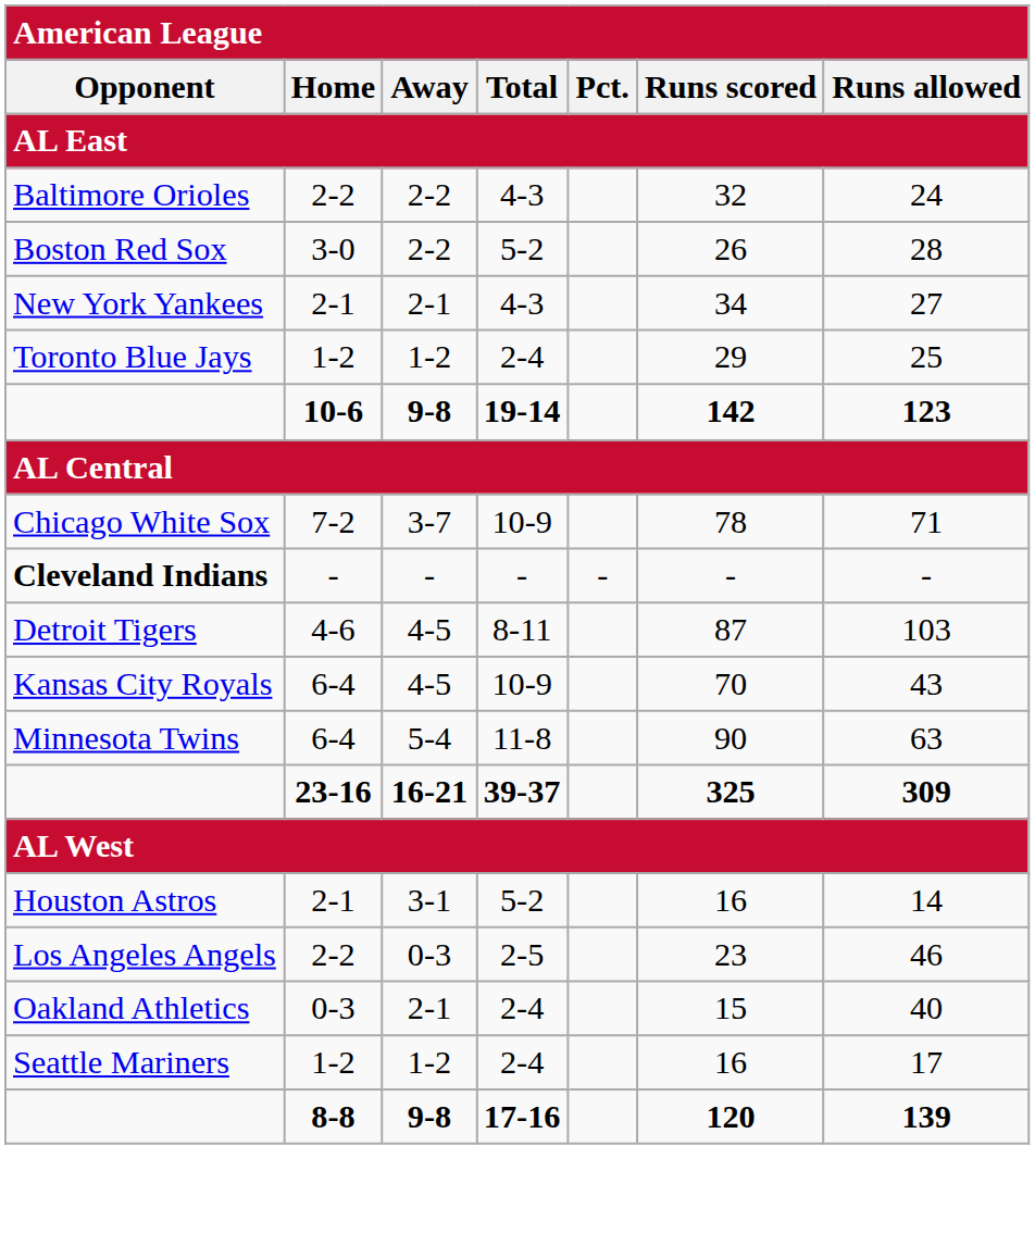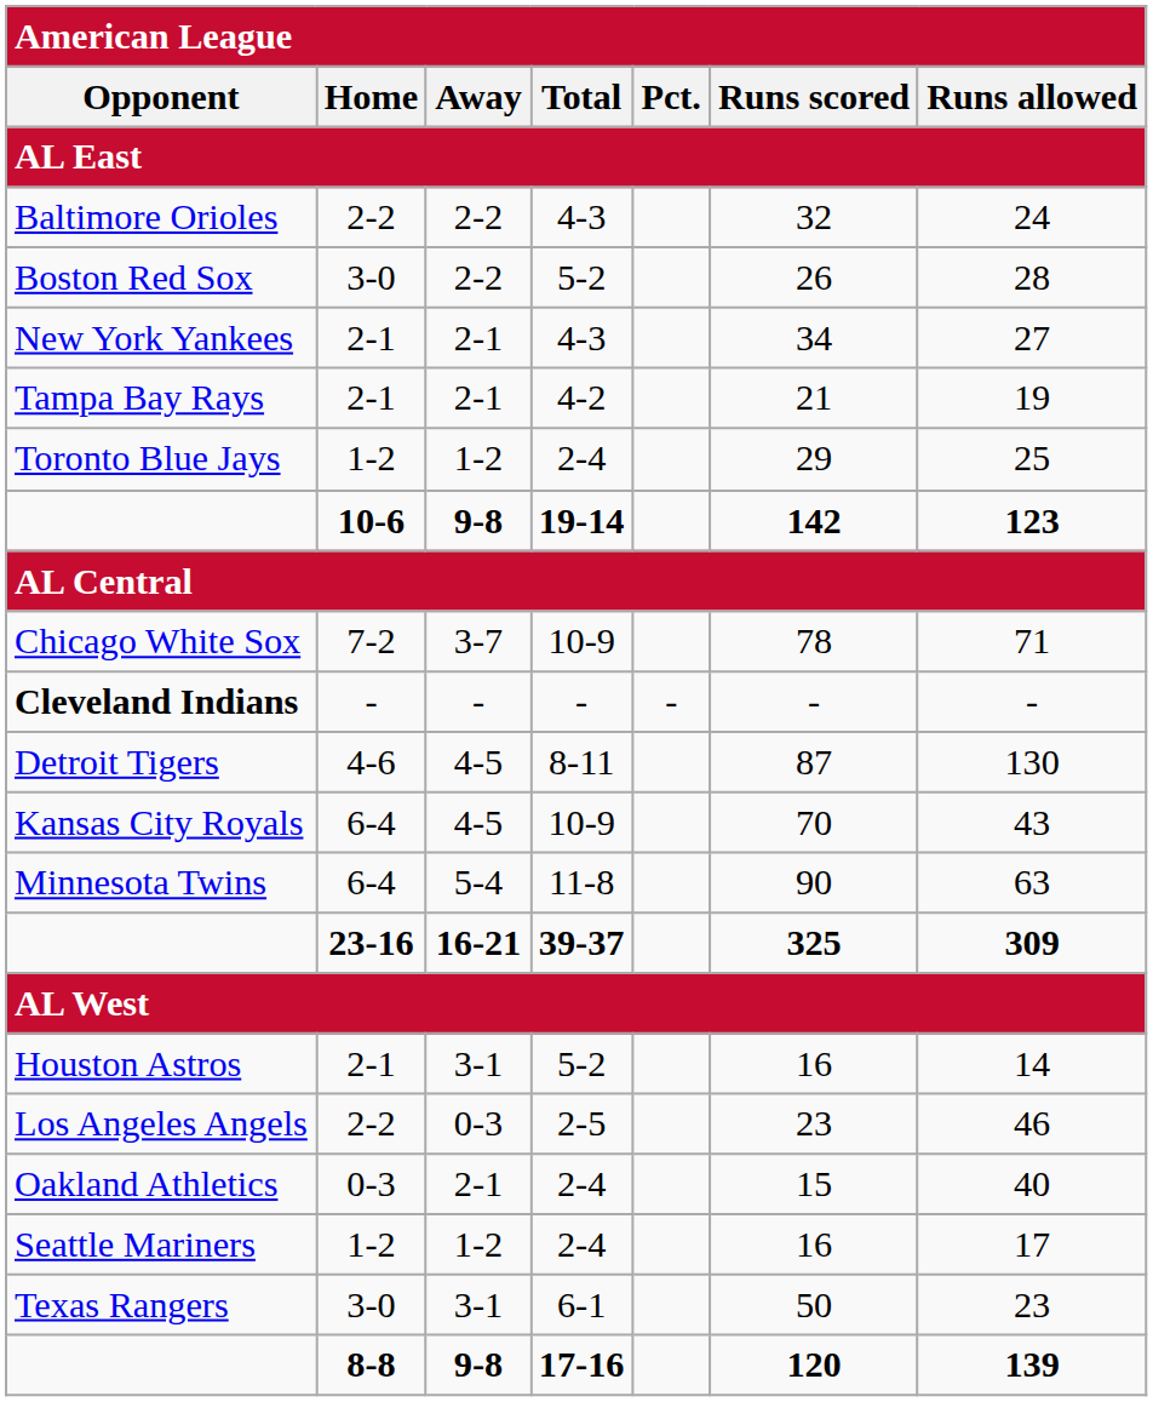+ row: Tampa Bay Rays | 2-1 | 2-1 | 4-2 | 21 | 19
Detroit Tigers | Runs allowed: 103 -> 130
+ row: Texas Rangers | 3-0 | 3-1 | 6-1 | 50 | 23
